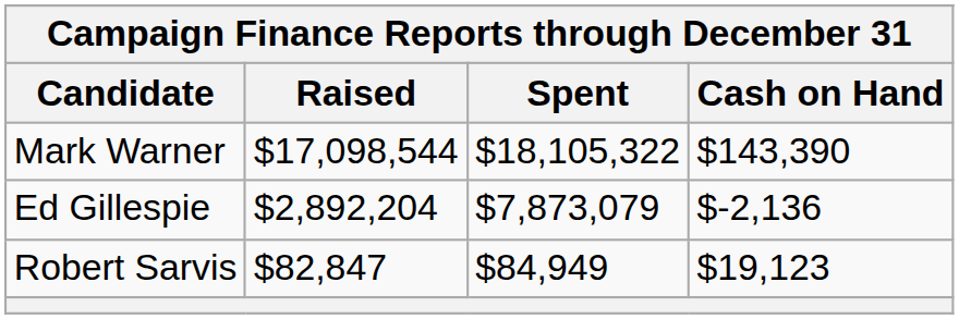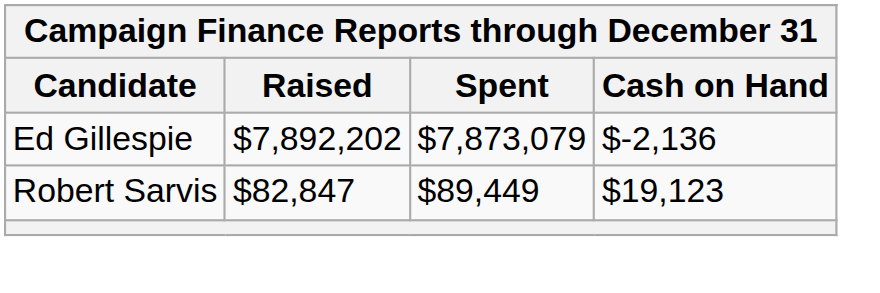- row: Mark Warner | $17,098,544 | $18,105,322 | $143,390
Ed Gillespie | Raised: $2,892,204 -> $7,892,202
Robert Sarvis | Spent: $84,949 -> $89,449
